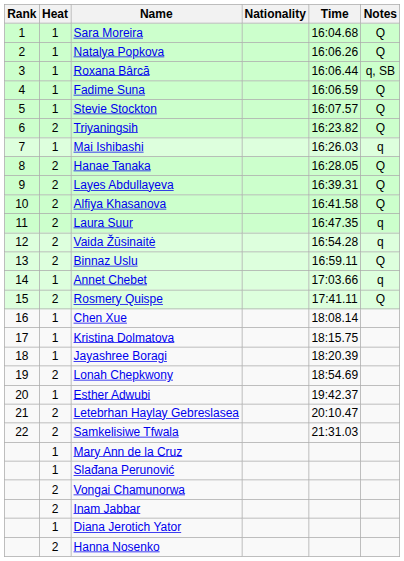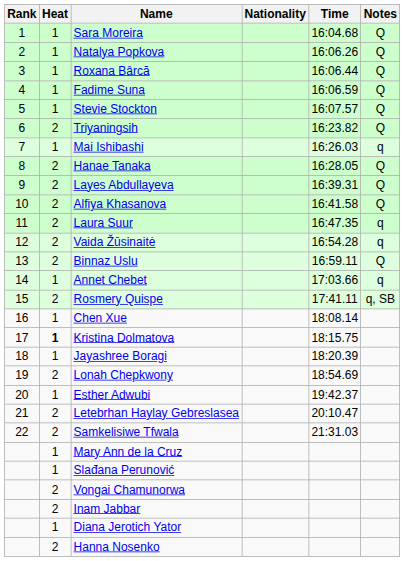Roxana Bârcă | Notes: q, SB -> Q
Rosmery Quispe | Notes: Q -> q, SB
Kristina Dolmatova | Heat: normal -> bold
